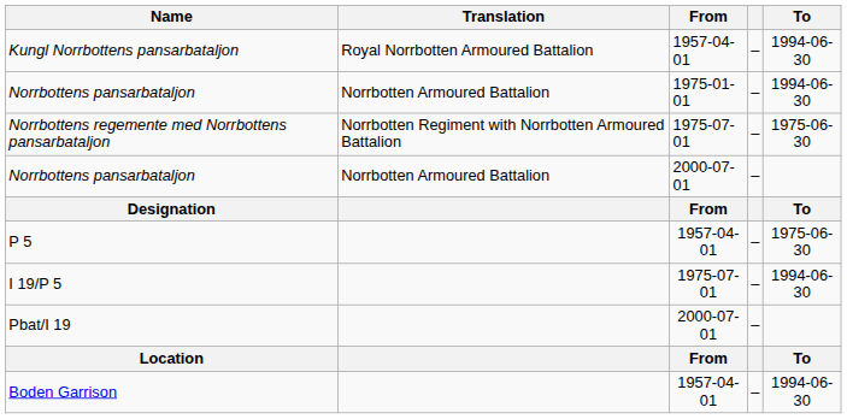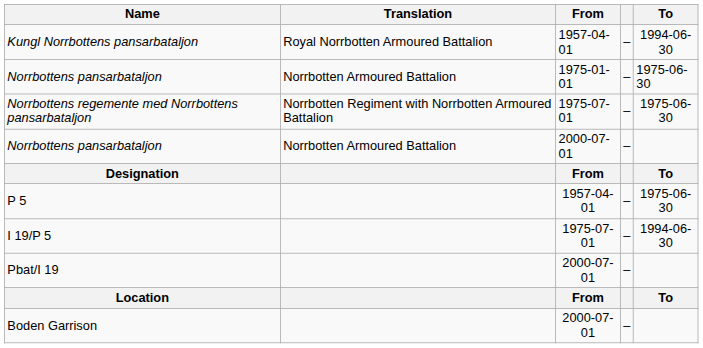Norrbottens pansarbataljon / 1975-01-01 | To: 1994-06-30 -> 1975-06-30
- row: Boden Garrison | 1957-04-01 | – | 1994-06-30
+ row: Boden Garrison | 2000-07-01 | –
